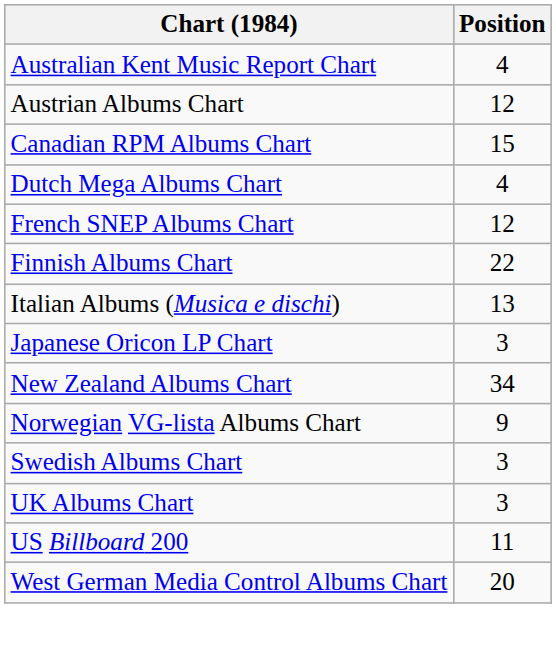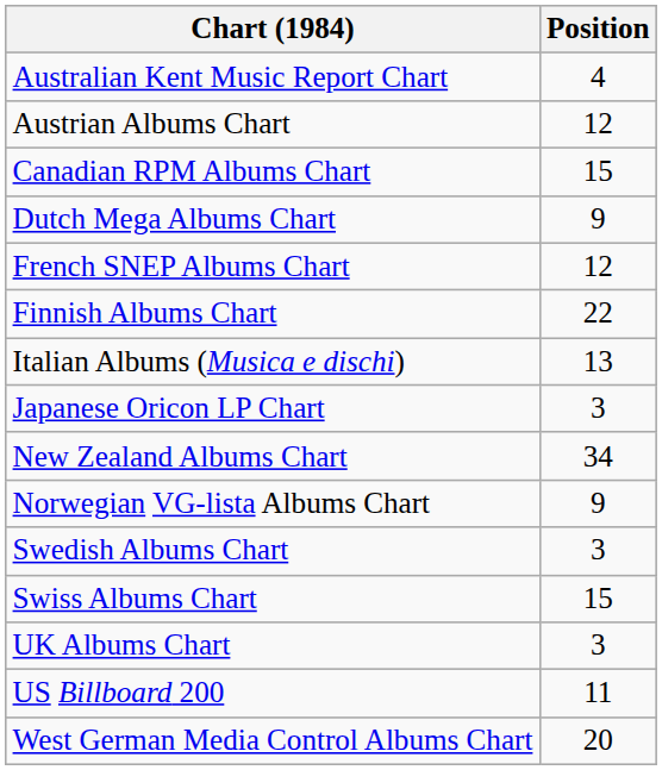Dutch Mega Albums Chart | Position: 4 -> 9
+ row: Swiss Albums Chart | 15
